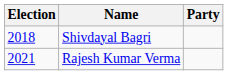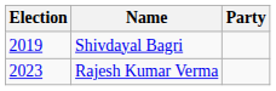Shivdayal Bagri | Election: 2018 -> 2019
Rajesh Kumar Verma | Election: 2021 -> 2023
